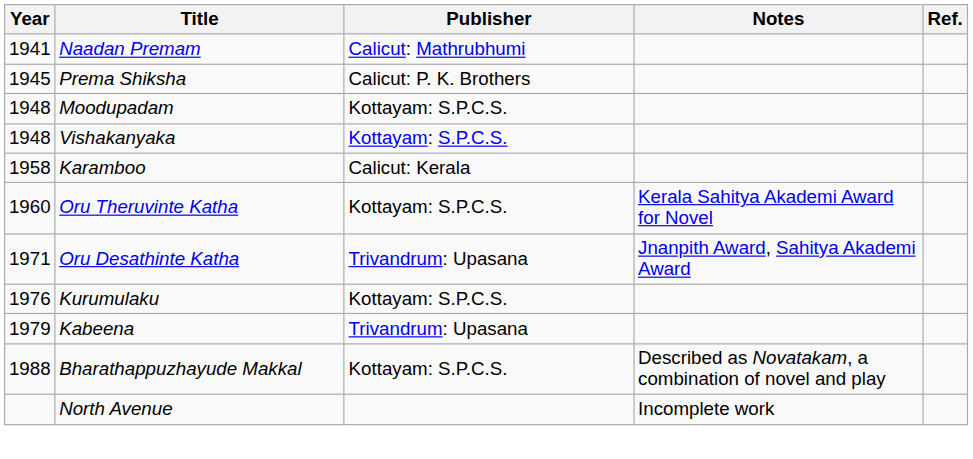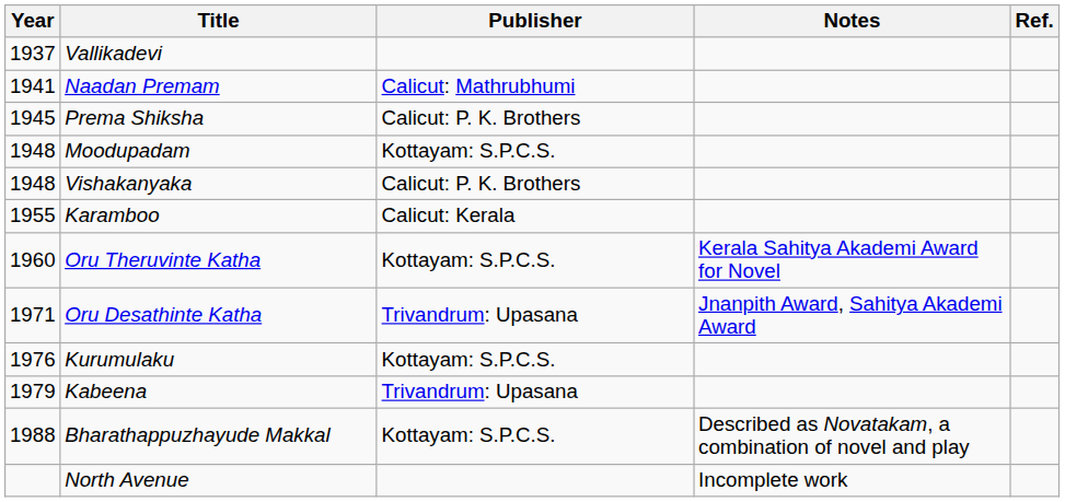+ row: 1937 | Vallikadevi
Vishakanyaka | Publisher: Kottayam: S.P.C.S. -> Calicut: P. K. Brothers
Karamboo | Year: 1958 -> 1955
